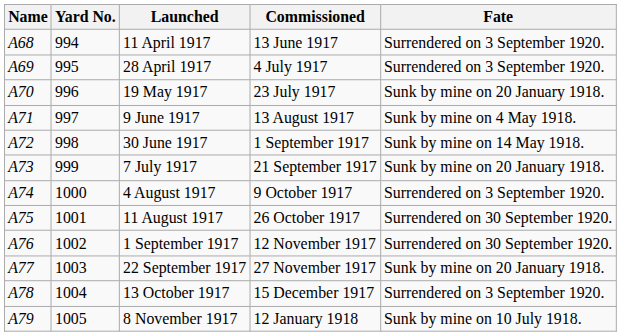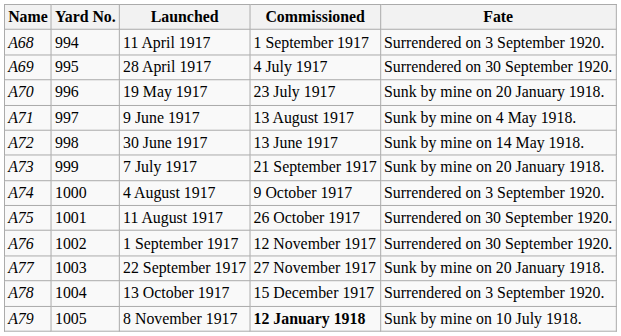11 April 1917 | Commissioned: 13 June 1917 -> 1 September 1917
28 April 1917 | Fate: Surrendered on 3 September 1920. -> Surrendered on 30 September 1920.
30 June 1917 | Commissioned: 1 September 1917 -> 13 June 1917
8 November 1917 | Commissioned: normal -> bold
